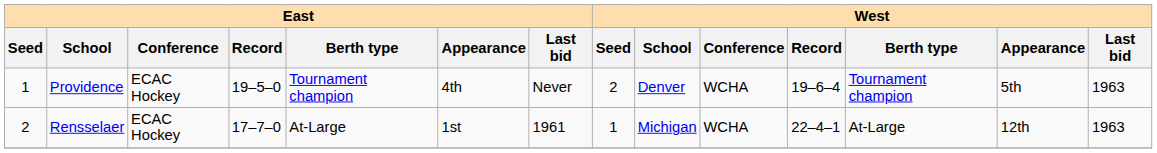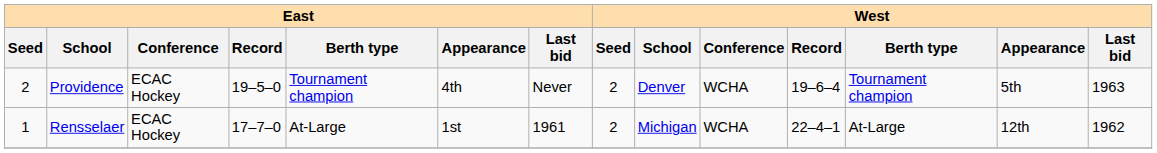Providence | East / Seed: 1 -> 2
Rensselaer | East / Seed: 2 -> 1
Rensselaer | West / Seed: 1 -> 2
Rensselaer | West / Last bid: 1963 -> 1962
